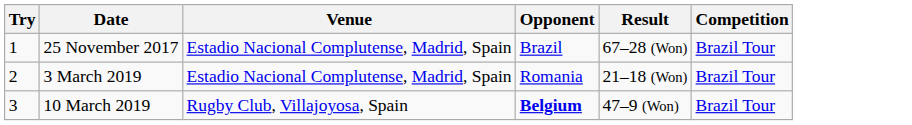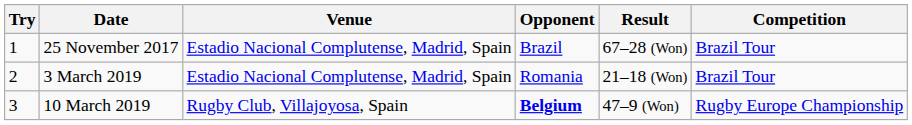10 March 2019 | Competition: Brazil Tour -> Rugby Europe Championship
